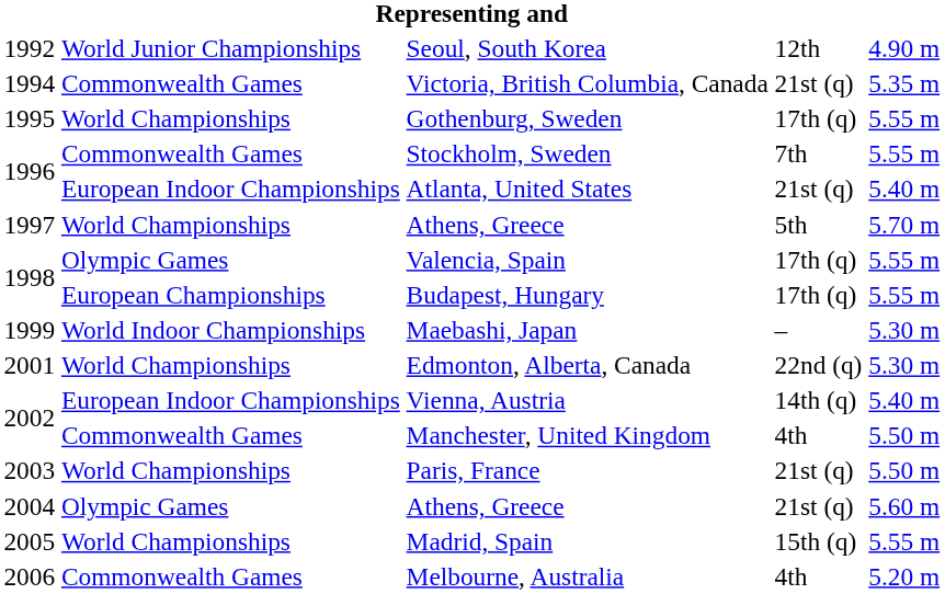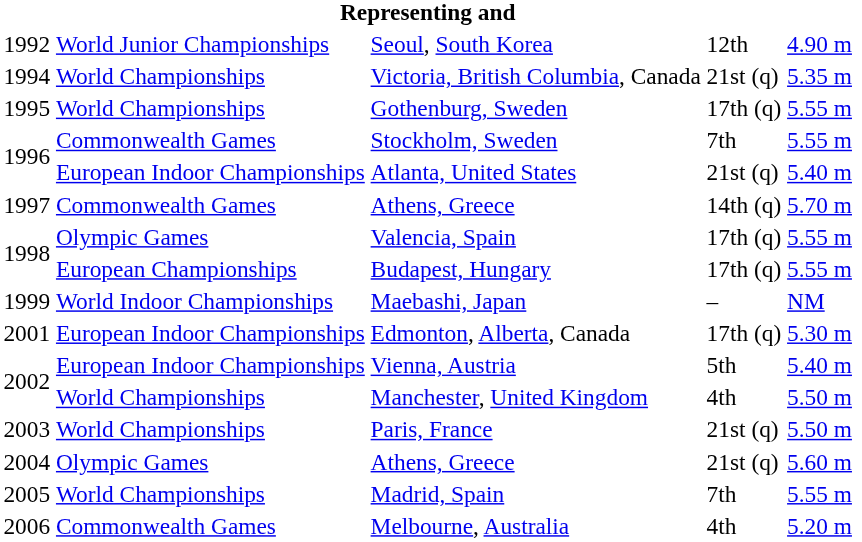Victoria, British Columbia, Canada | column 2: Commonwealth Games -> World Championships
1997 / Athens, Greece | column 2: World Championships -> Commonwealth Games
1997 / Athens, Greece | column 4: 5th -> 14th (q)
Maebashi, Japan | column 5: 5.30 m -> NM
Edmonton, Alberta, Canada | column 2: World Championships -> European Indoor Championships
Edmonton, Alberta, Canada | column 4: 22nd (q) -> 17th (q)
Vienna, Austria | column 4: 14th (q) -> 5th
Manchester, United Kingdom | column 2: Commonwealth Games -> World Championships
Madrid, Spain | column 4: 15th (q) -> 7th
